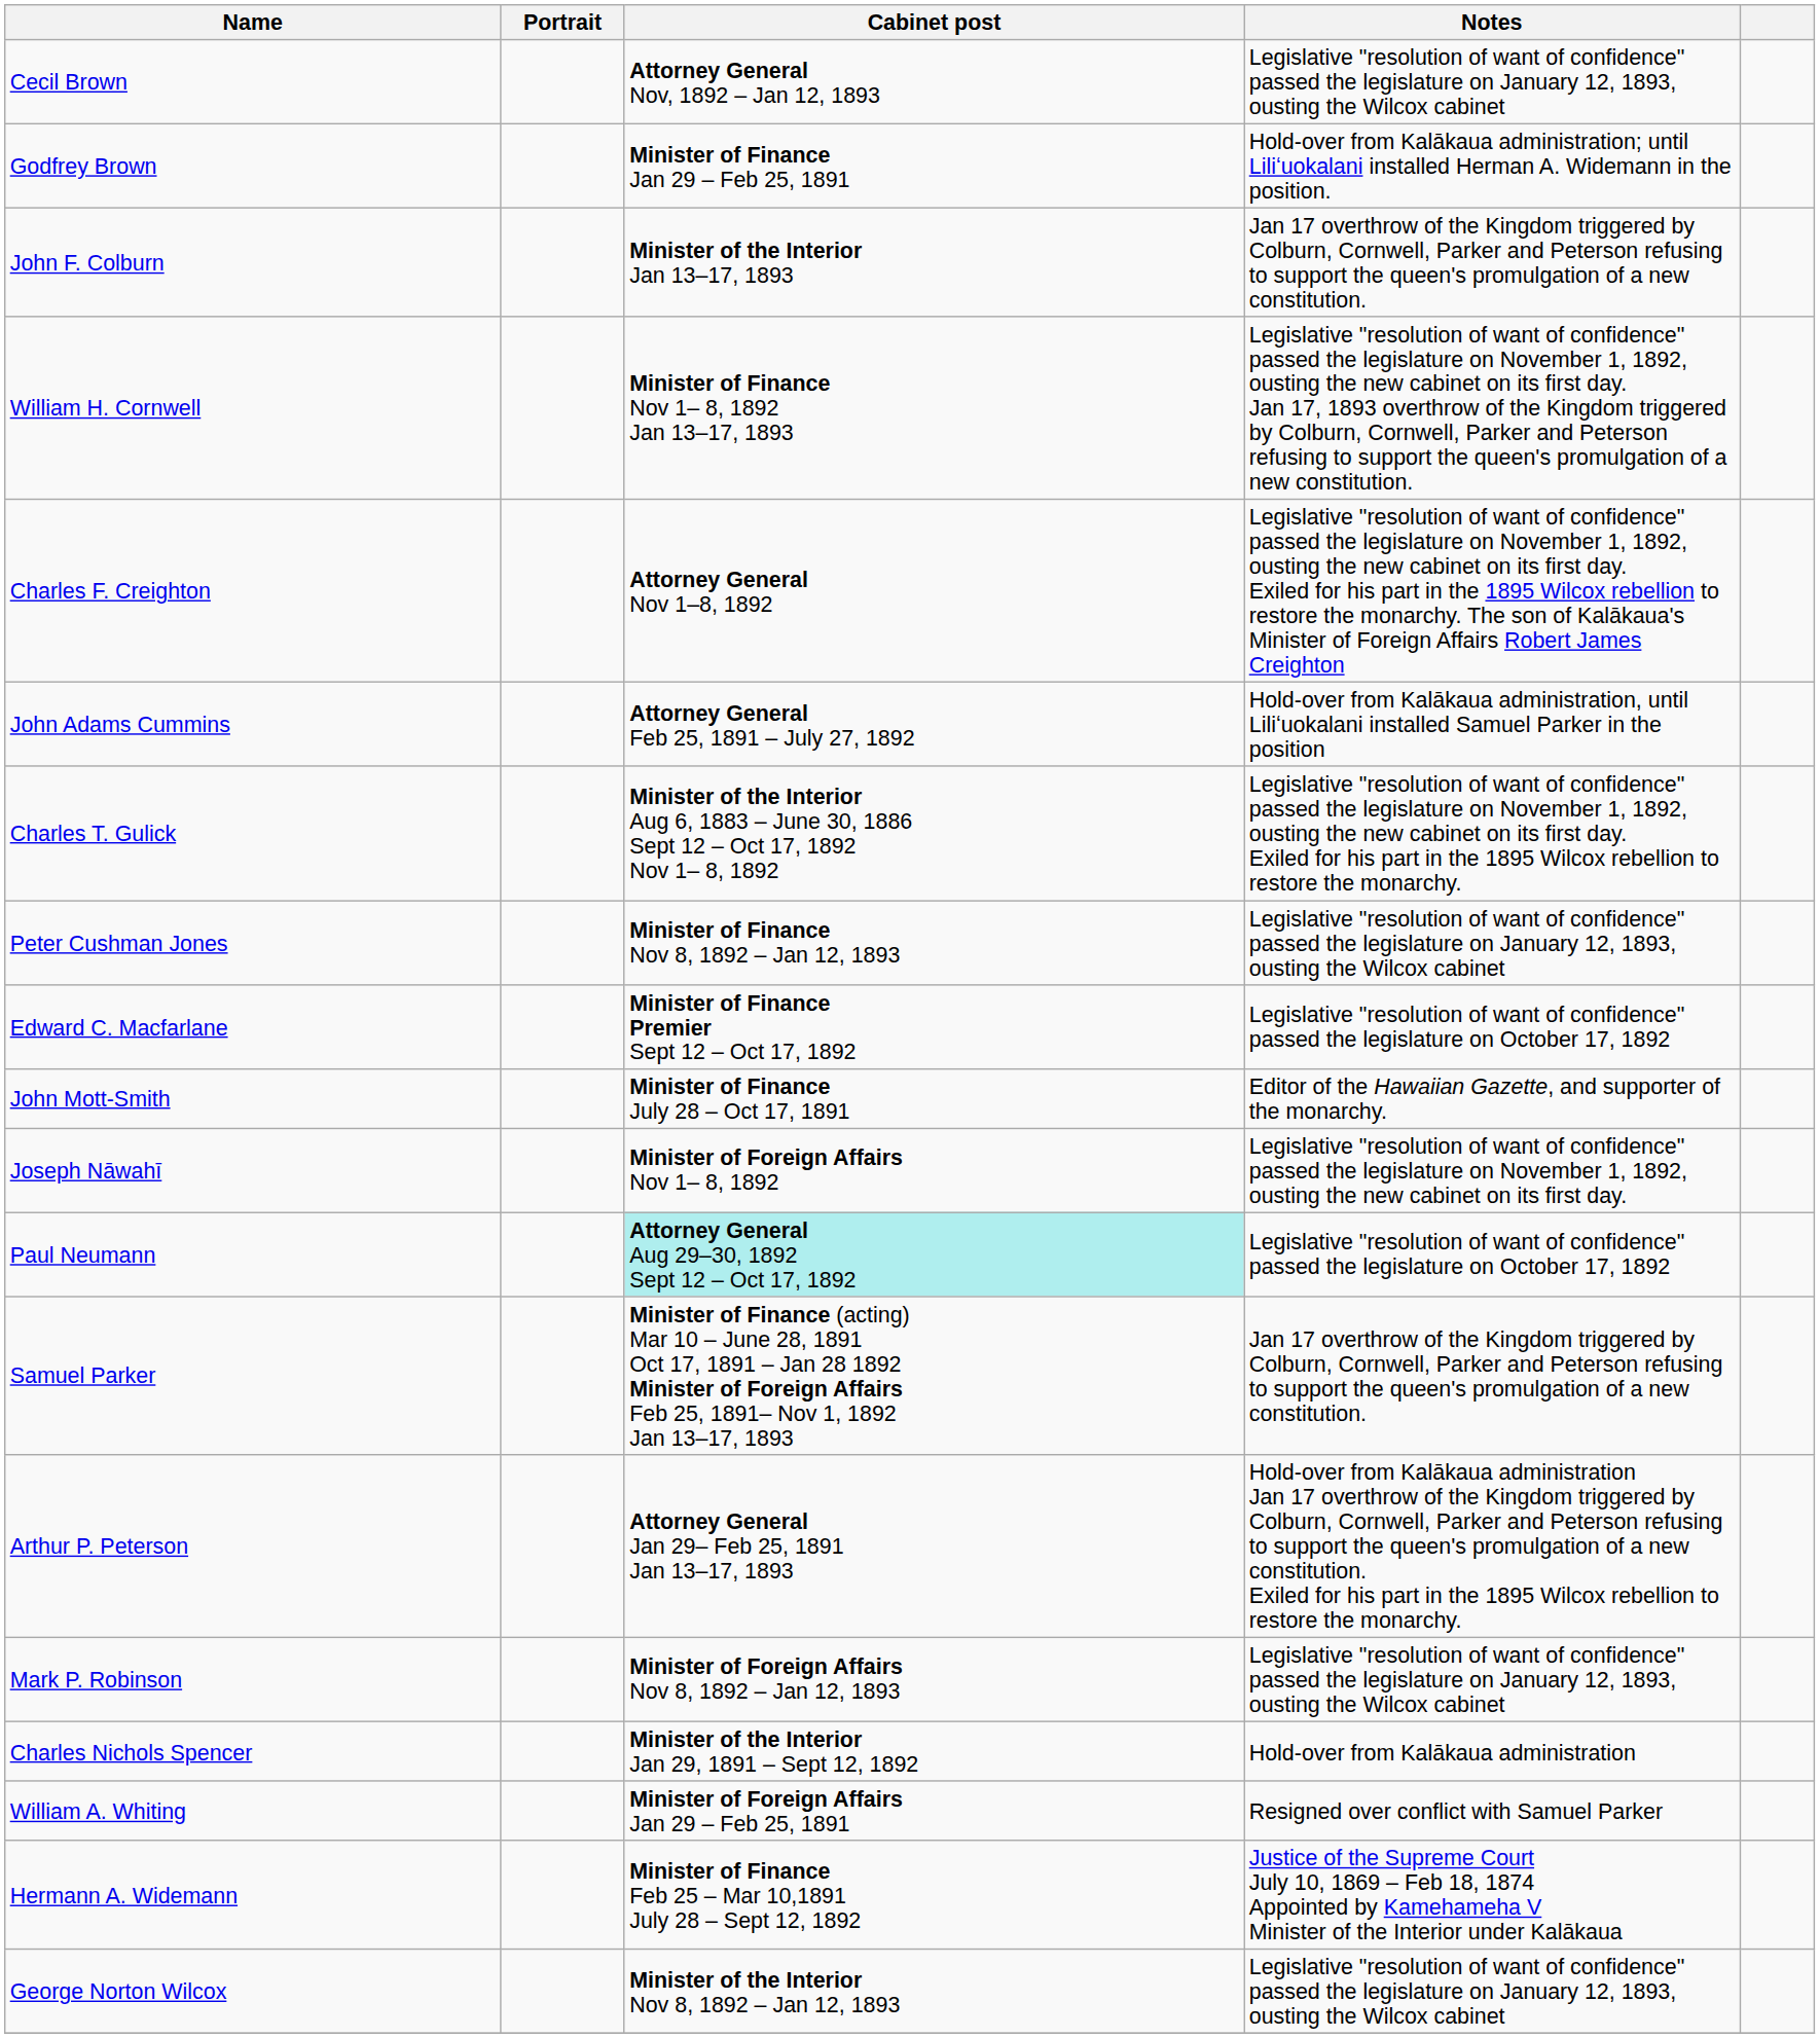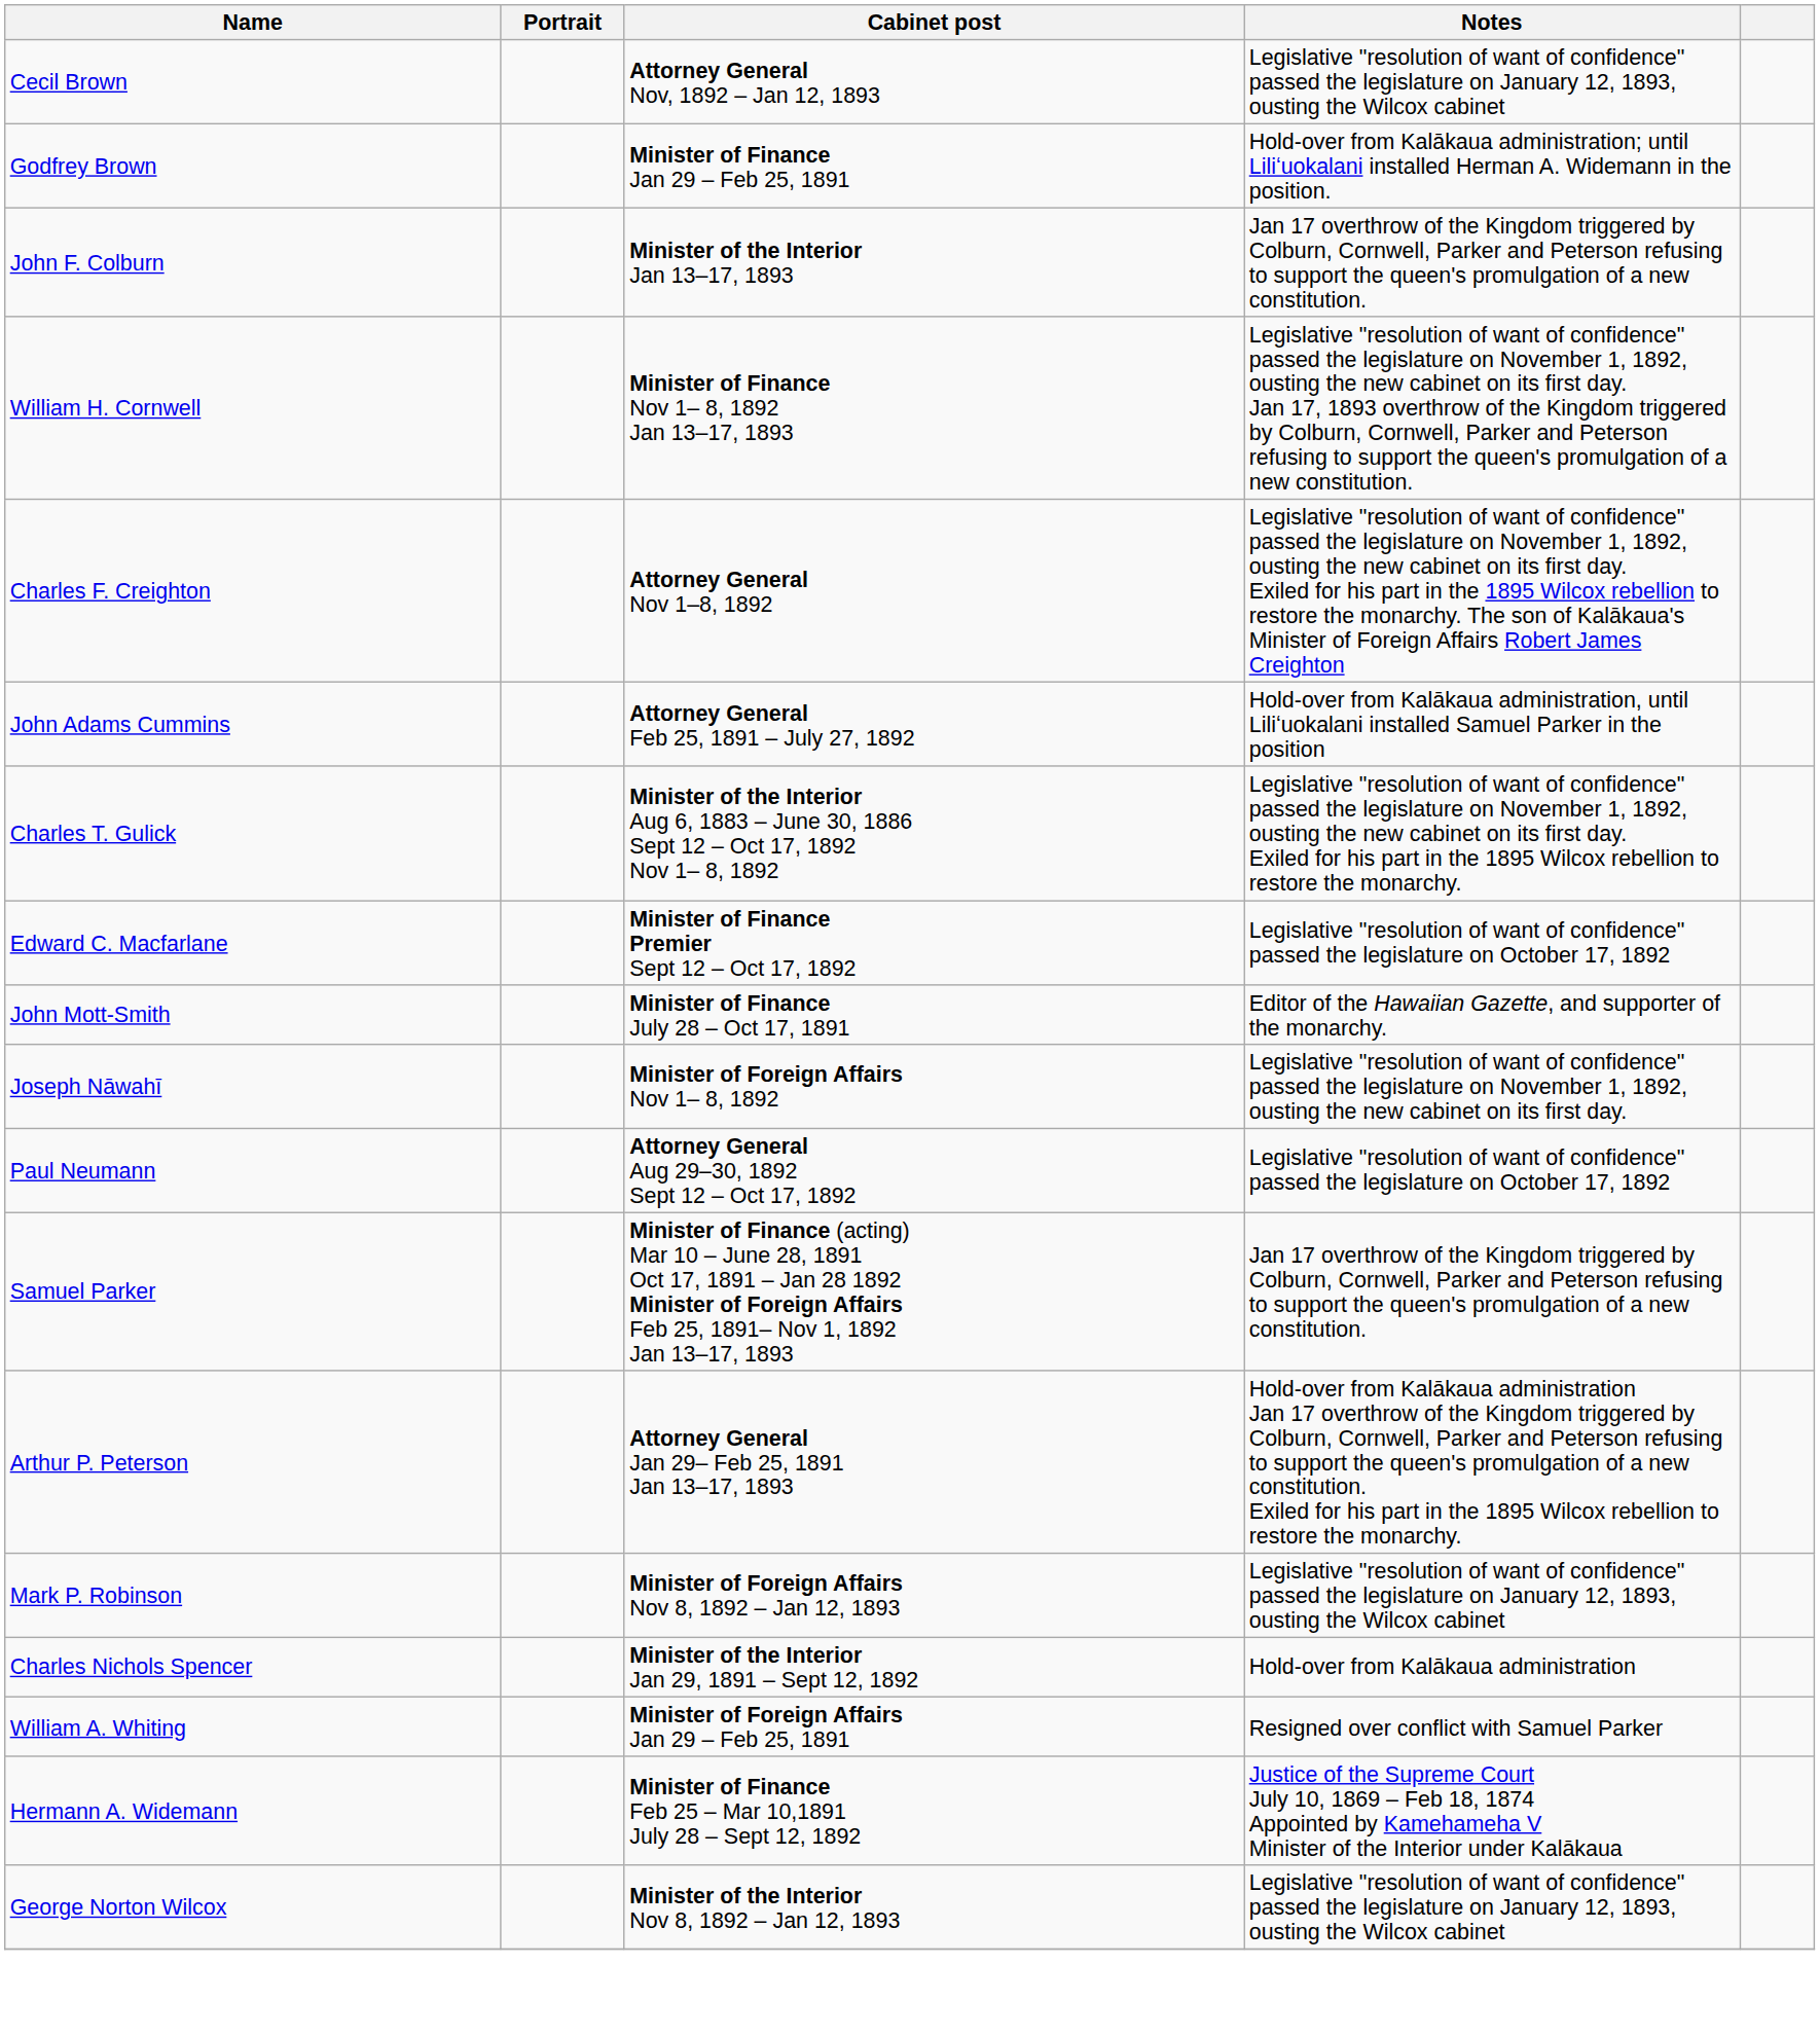- row: Peter Cushman Jones | Minister of Finance Nov 8, 1892 – Jan 12, 1893 | Legislative "resolution of want of confidence" passed the legislature on January 12, 1893, ousting the Wilcox cabinet
Paul Neumann | Cabinet post: paleturquoise background -> no background
